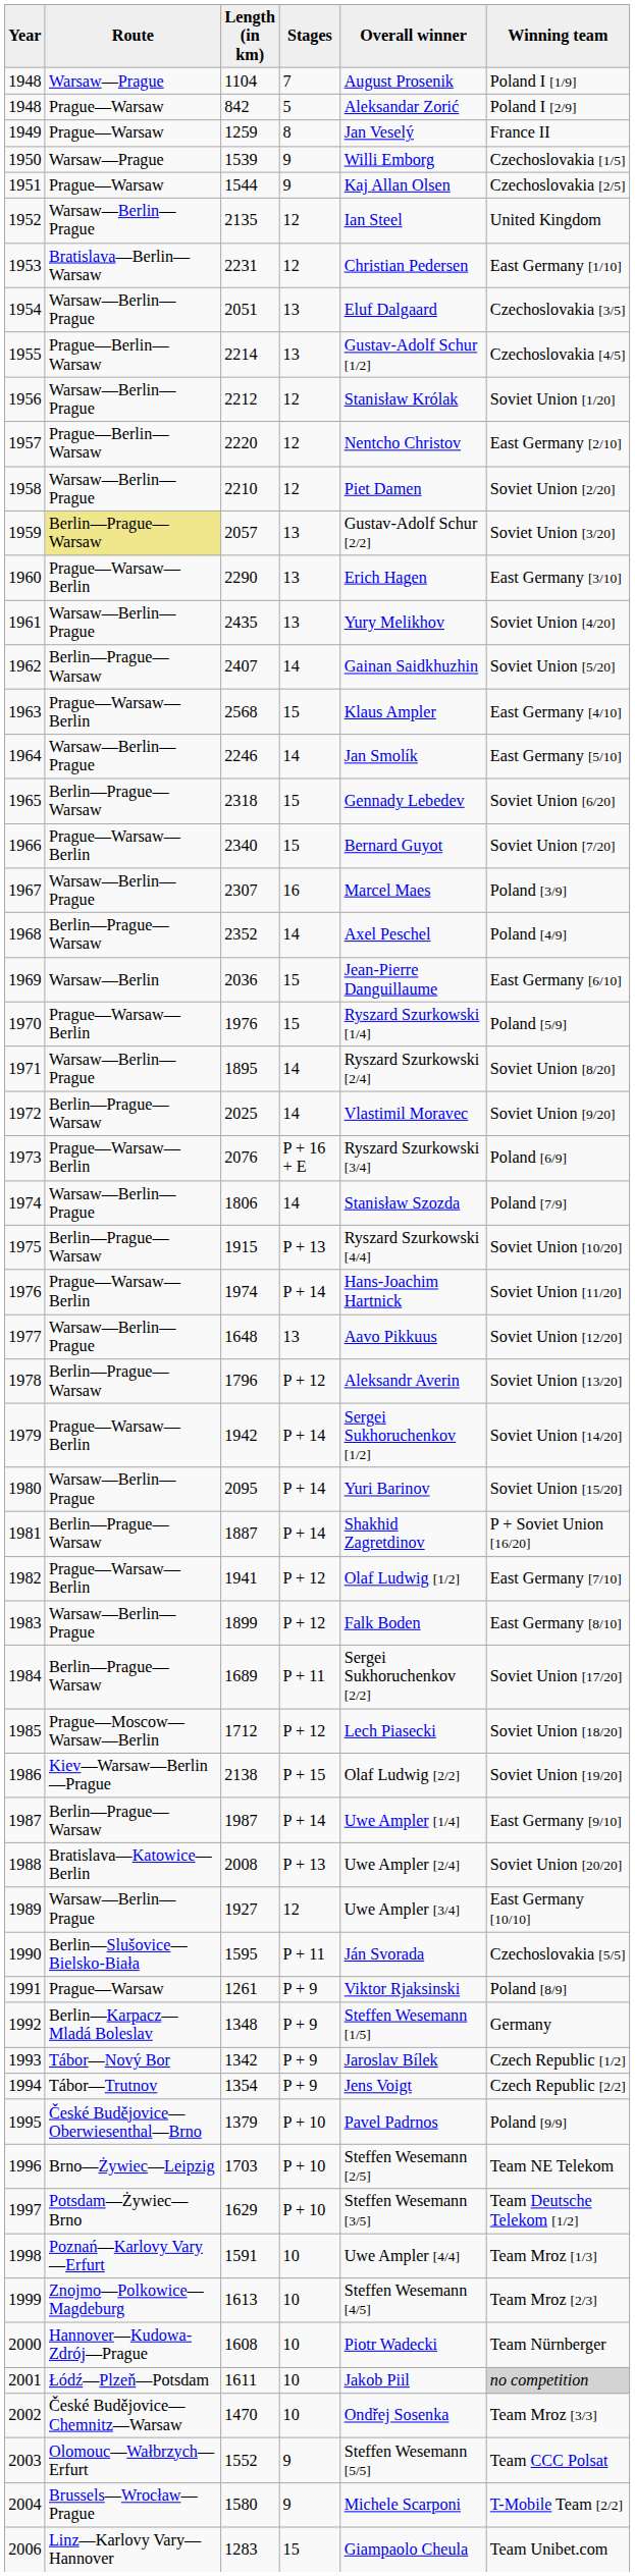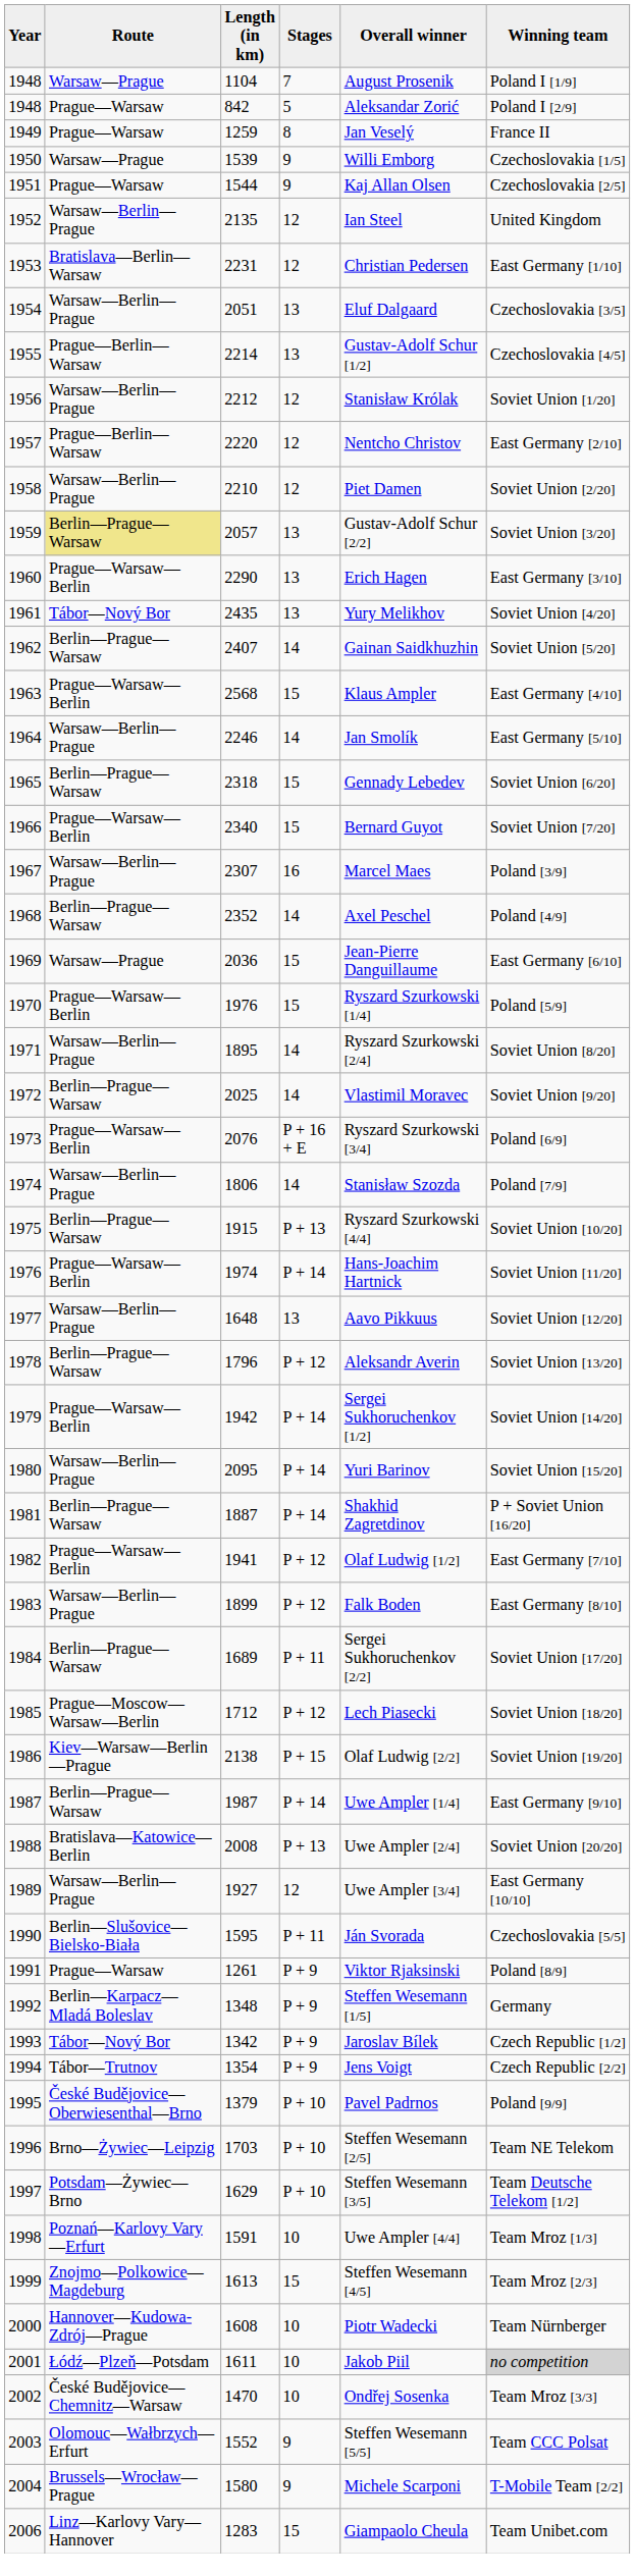2435 | Route: Warsaw—Berlin—Prague -> Tábor—Nový Bor
2036 | Route: Warsaw—Berlin -> Warsaw—Prague
1613 | Stages: 10 -> 15
